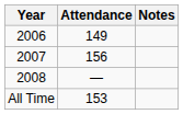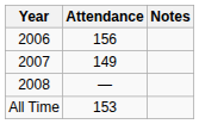2006 | Attendance: 149 -> 156
2007 | Attendance: 156 -> 149
